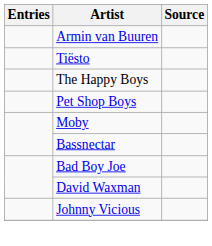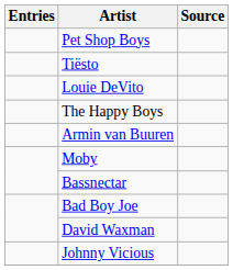rows swapped: Armin van Buuren <-> Pet Shop Boys
+ row: Louie DeVito
